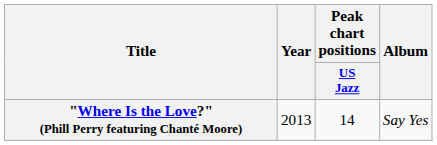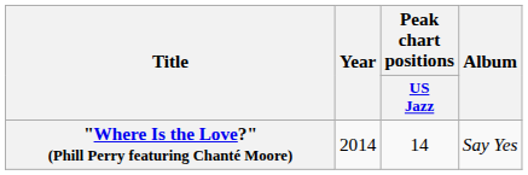"Where Is the Love?" (Phill Perry featuring Chanté Moore) | Year: 2013 -> 2014
